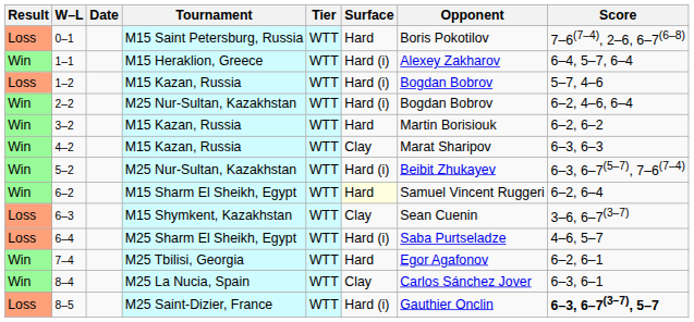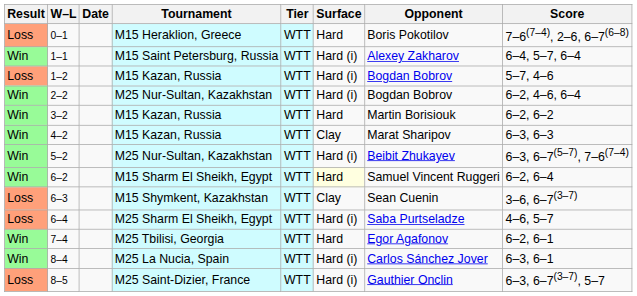0–1 | Tournament: M15 Saint Petersburg, Russia -> M15 Heraklion, Greece
1–1 | Tournament: M15 Heraklion, Greece -> M15 Saint Petersburg, Russia
8–4 | Surface: Clay -> Hard (i)
8–5 | Score: bold -> normal
